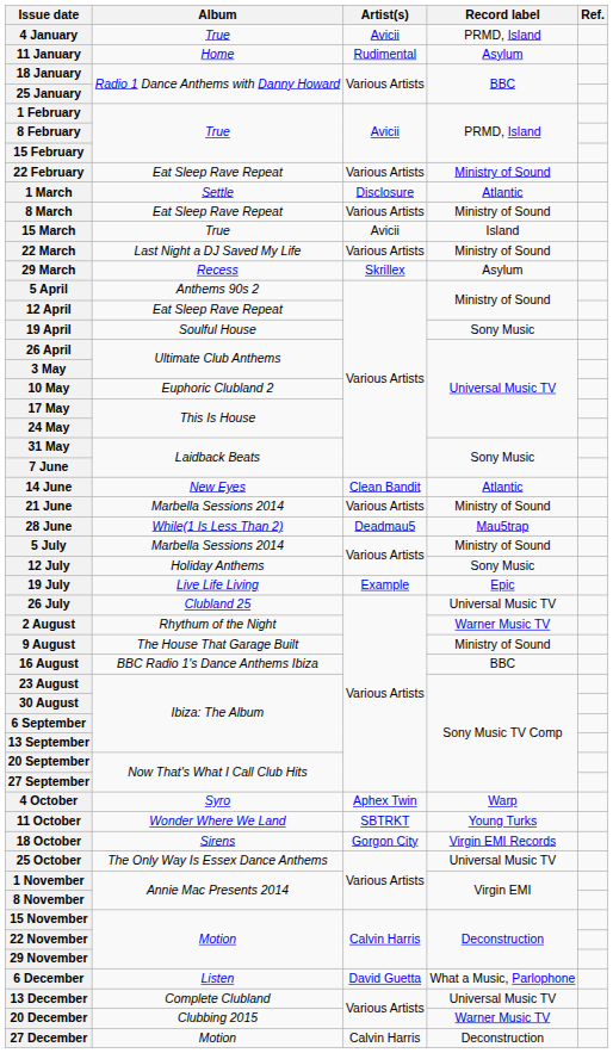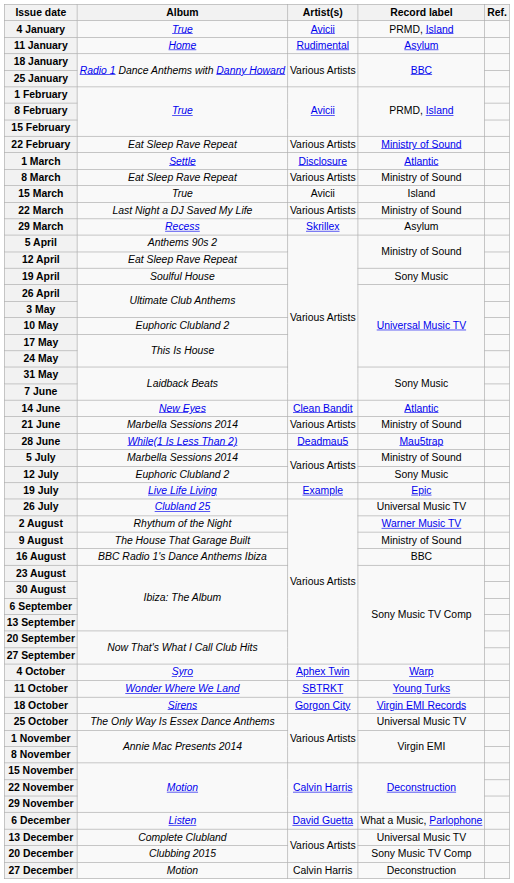12 July | Album: Holiday Anthems -> Euphoric Clubland 2
20 December | Record label: Warner Music TV -> Sony Music TV Comp
